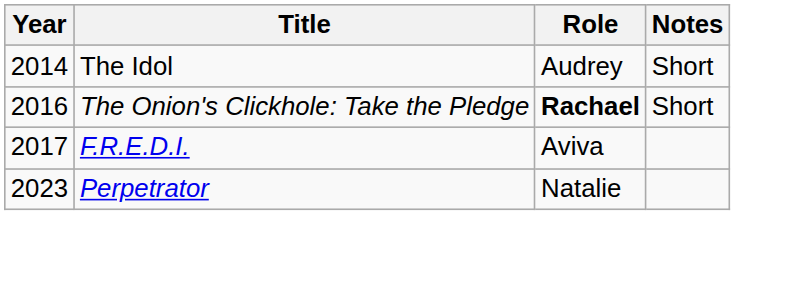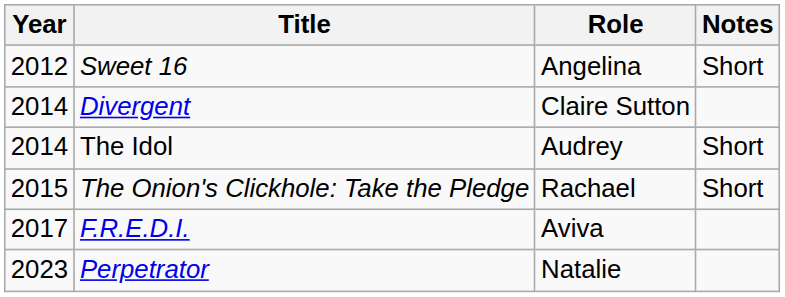+ row: 2012 | Sweet 16 | Angelina | Short
+ row: 2014 | Divergent | Claire Sutton
The Onion's Clickhole: Take the Pledge | Year: 2016 -> 2015
The Onion's Clickhole: Take the Pledge | Role: bold -> normal
